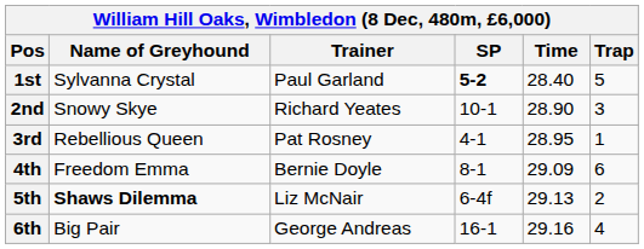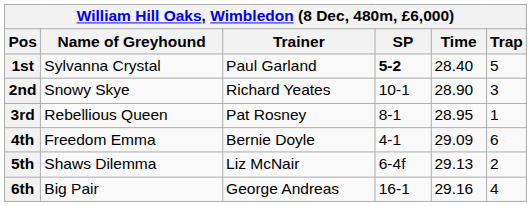3rd | SP: 4-1 -> 8-1
4th | SP: 8-1 -> 4-1
5th | Name of Greyhound: bold -> normal
